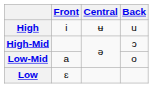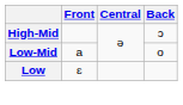- row: High | i | ʉ | u
